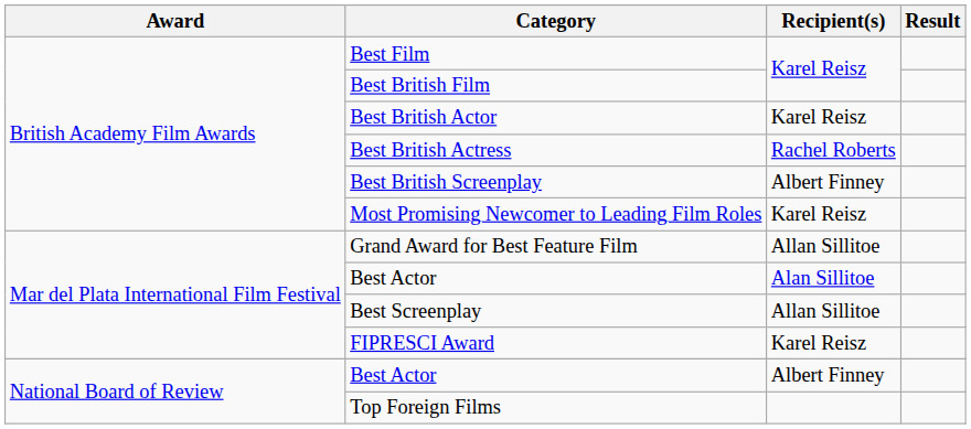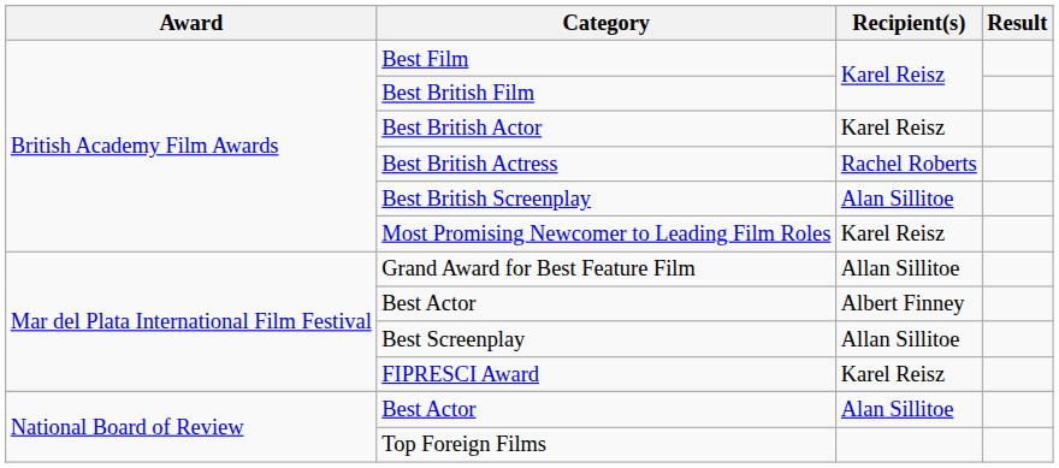Best British Screenplay | Recipient(s): Albert Finney -> Alan Sillitoe
Mar del Plata International Film Festival / Best Actor | Recipient(s): Alan Sillitoe -> Albert Finney
National Board of Review / Best Actor | Recipient(s): Albert Finney -> Alan Sillitoe
